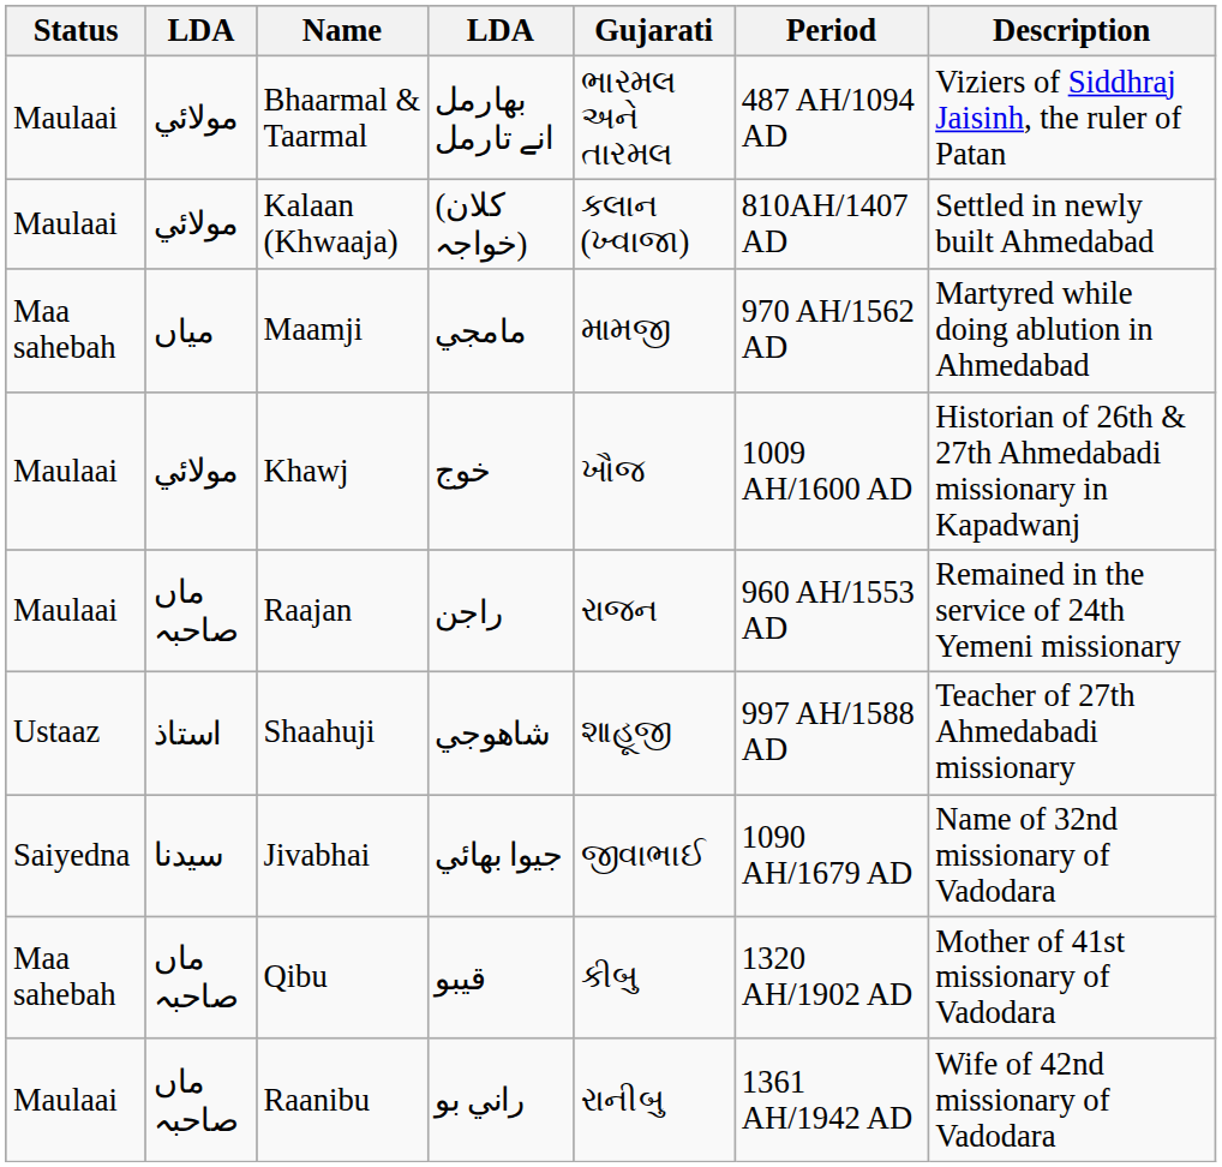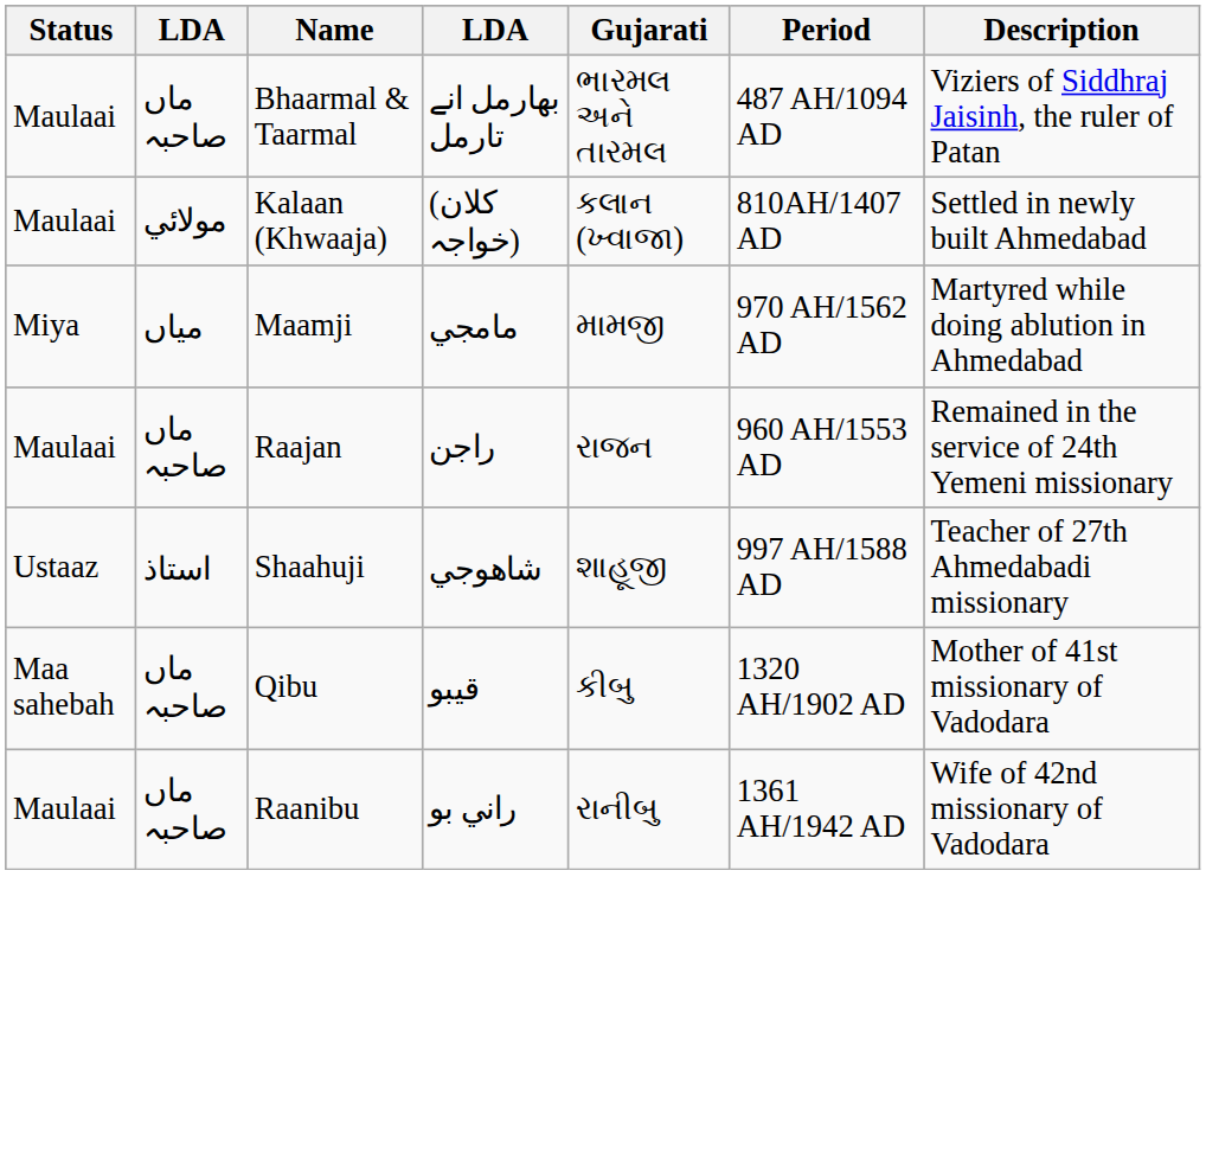Bhaarmal & Taarmal | column 2: مولائي -> ماں صاحبہ
Maamji | Status: Maa sahebah -> Miya
- row: Maulaai | مولائي | Khawj | خوج | ખૌજ | 1009 AH/1600 AD | Historian of 26th & 27th Ahmedabadi missionary in Kapadwanj
- row: Saiyedna | سیدنا | Jivabhai | جیوا بھائي | જીવાભાઈ | 1090 AH/1679 AD | Name of 32nd missionary of Vadodara
